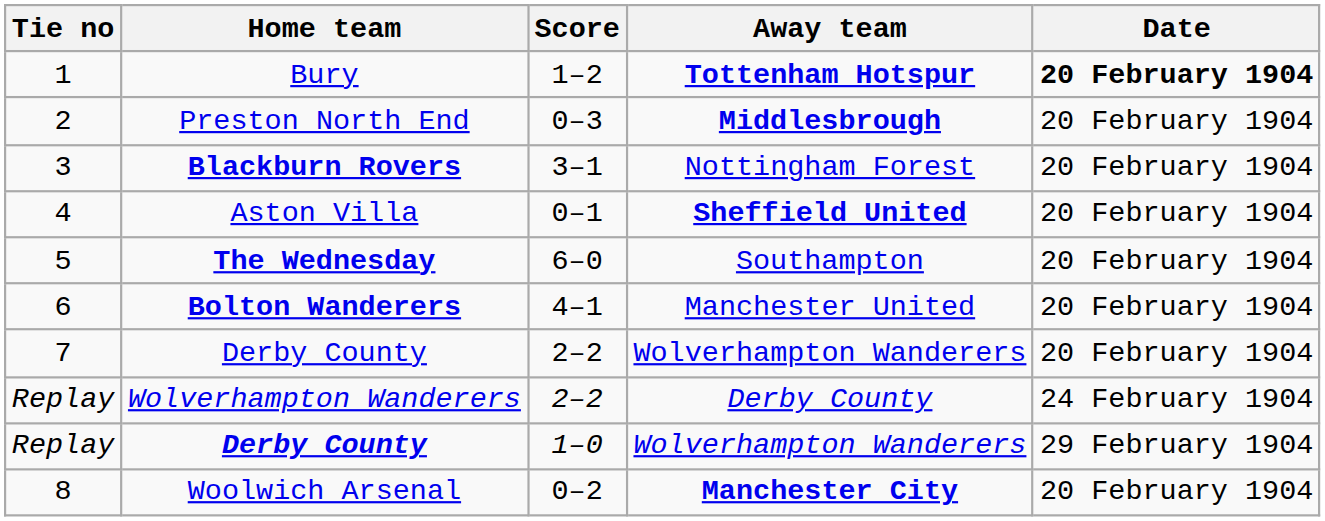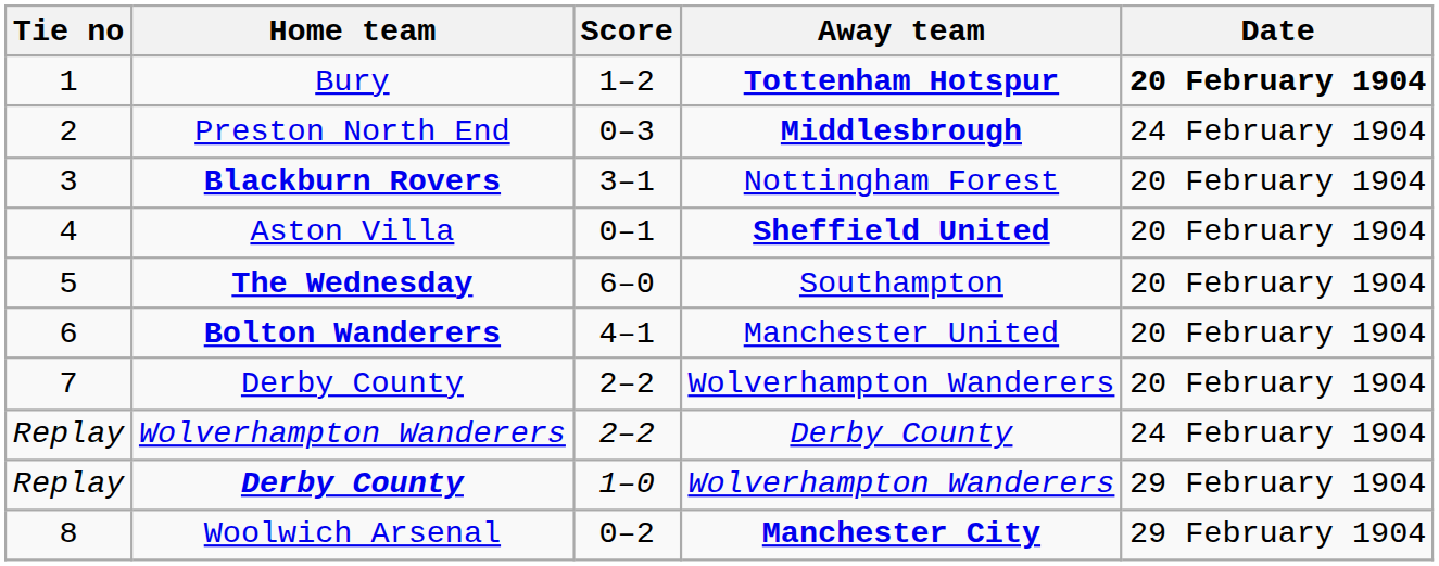Preston North End | Date: 20 February 1904 -> 24 February 1904
Woolwich Arsenal | Date: 20 February 1904 -> 29 February 1904
